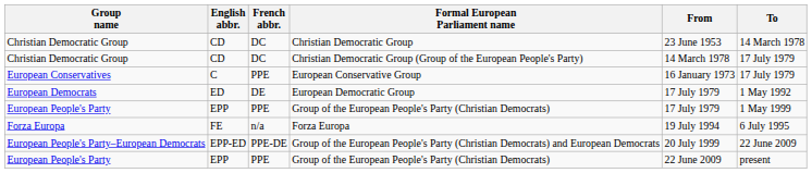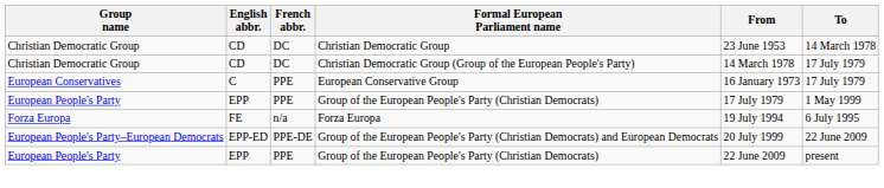- row: European Democrats | ED | DE | European Democratic Group | 17 July 1979 | 1 May 1992
